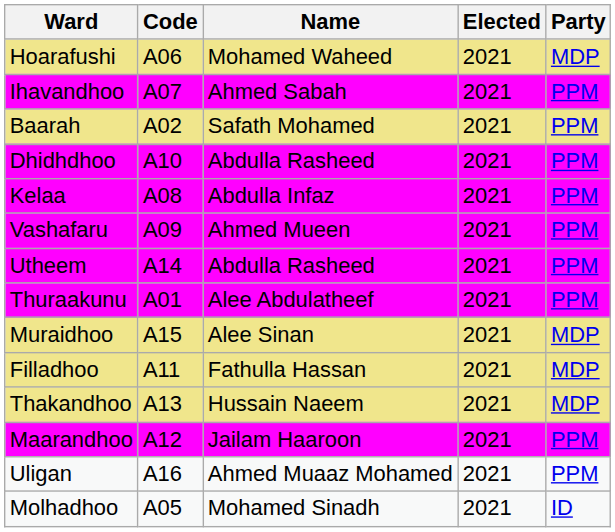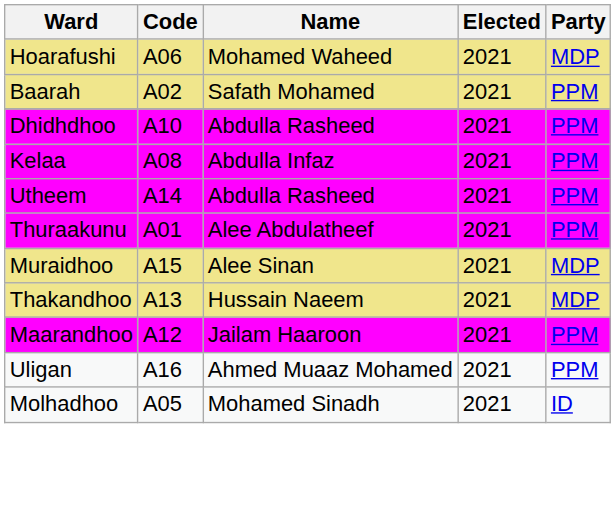- row: Ihavandhoo | A07 | Ahmed Sabah | 2021 | PPM
- row: Vashafaru | A09 | Ahmed Mueen | 2021 | PPM
- row: Filladhoo | A11 | Fathulla Hassan | 2021 | MDP
